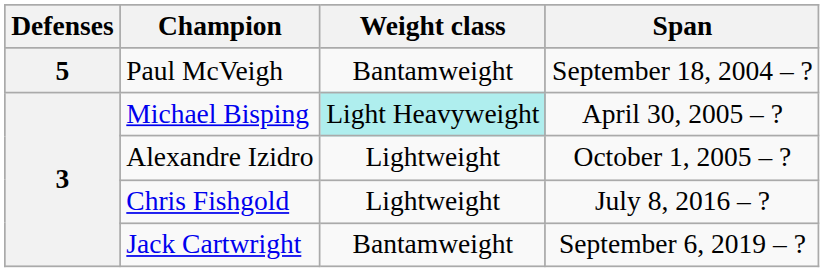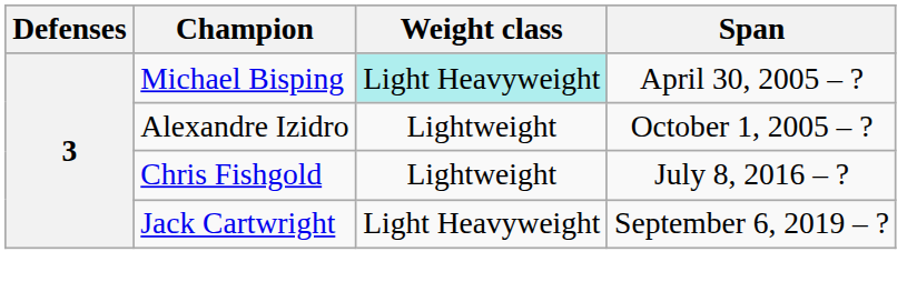- row: 5 | Paul McVeigh | Bantamweight | September 18, 2004 – ?
Jack Cartwright | Weight class: Bantamweight -> Light Heavyweight
